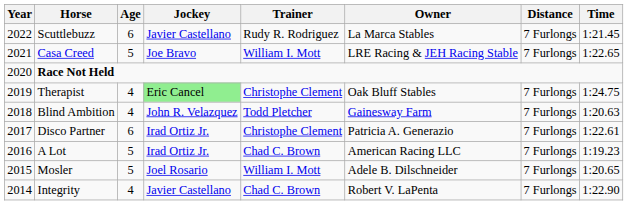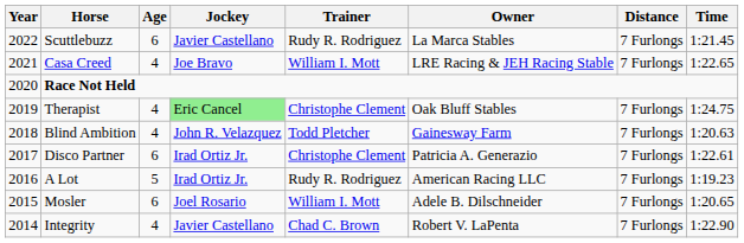Casa Creed | Age: 5 -> 4
A Lot | Trainer: Chad C. Brown -> Rudy R. Rodriguez
Mosler | Age: 5 -> 6
